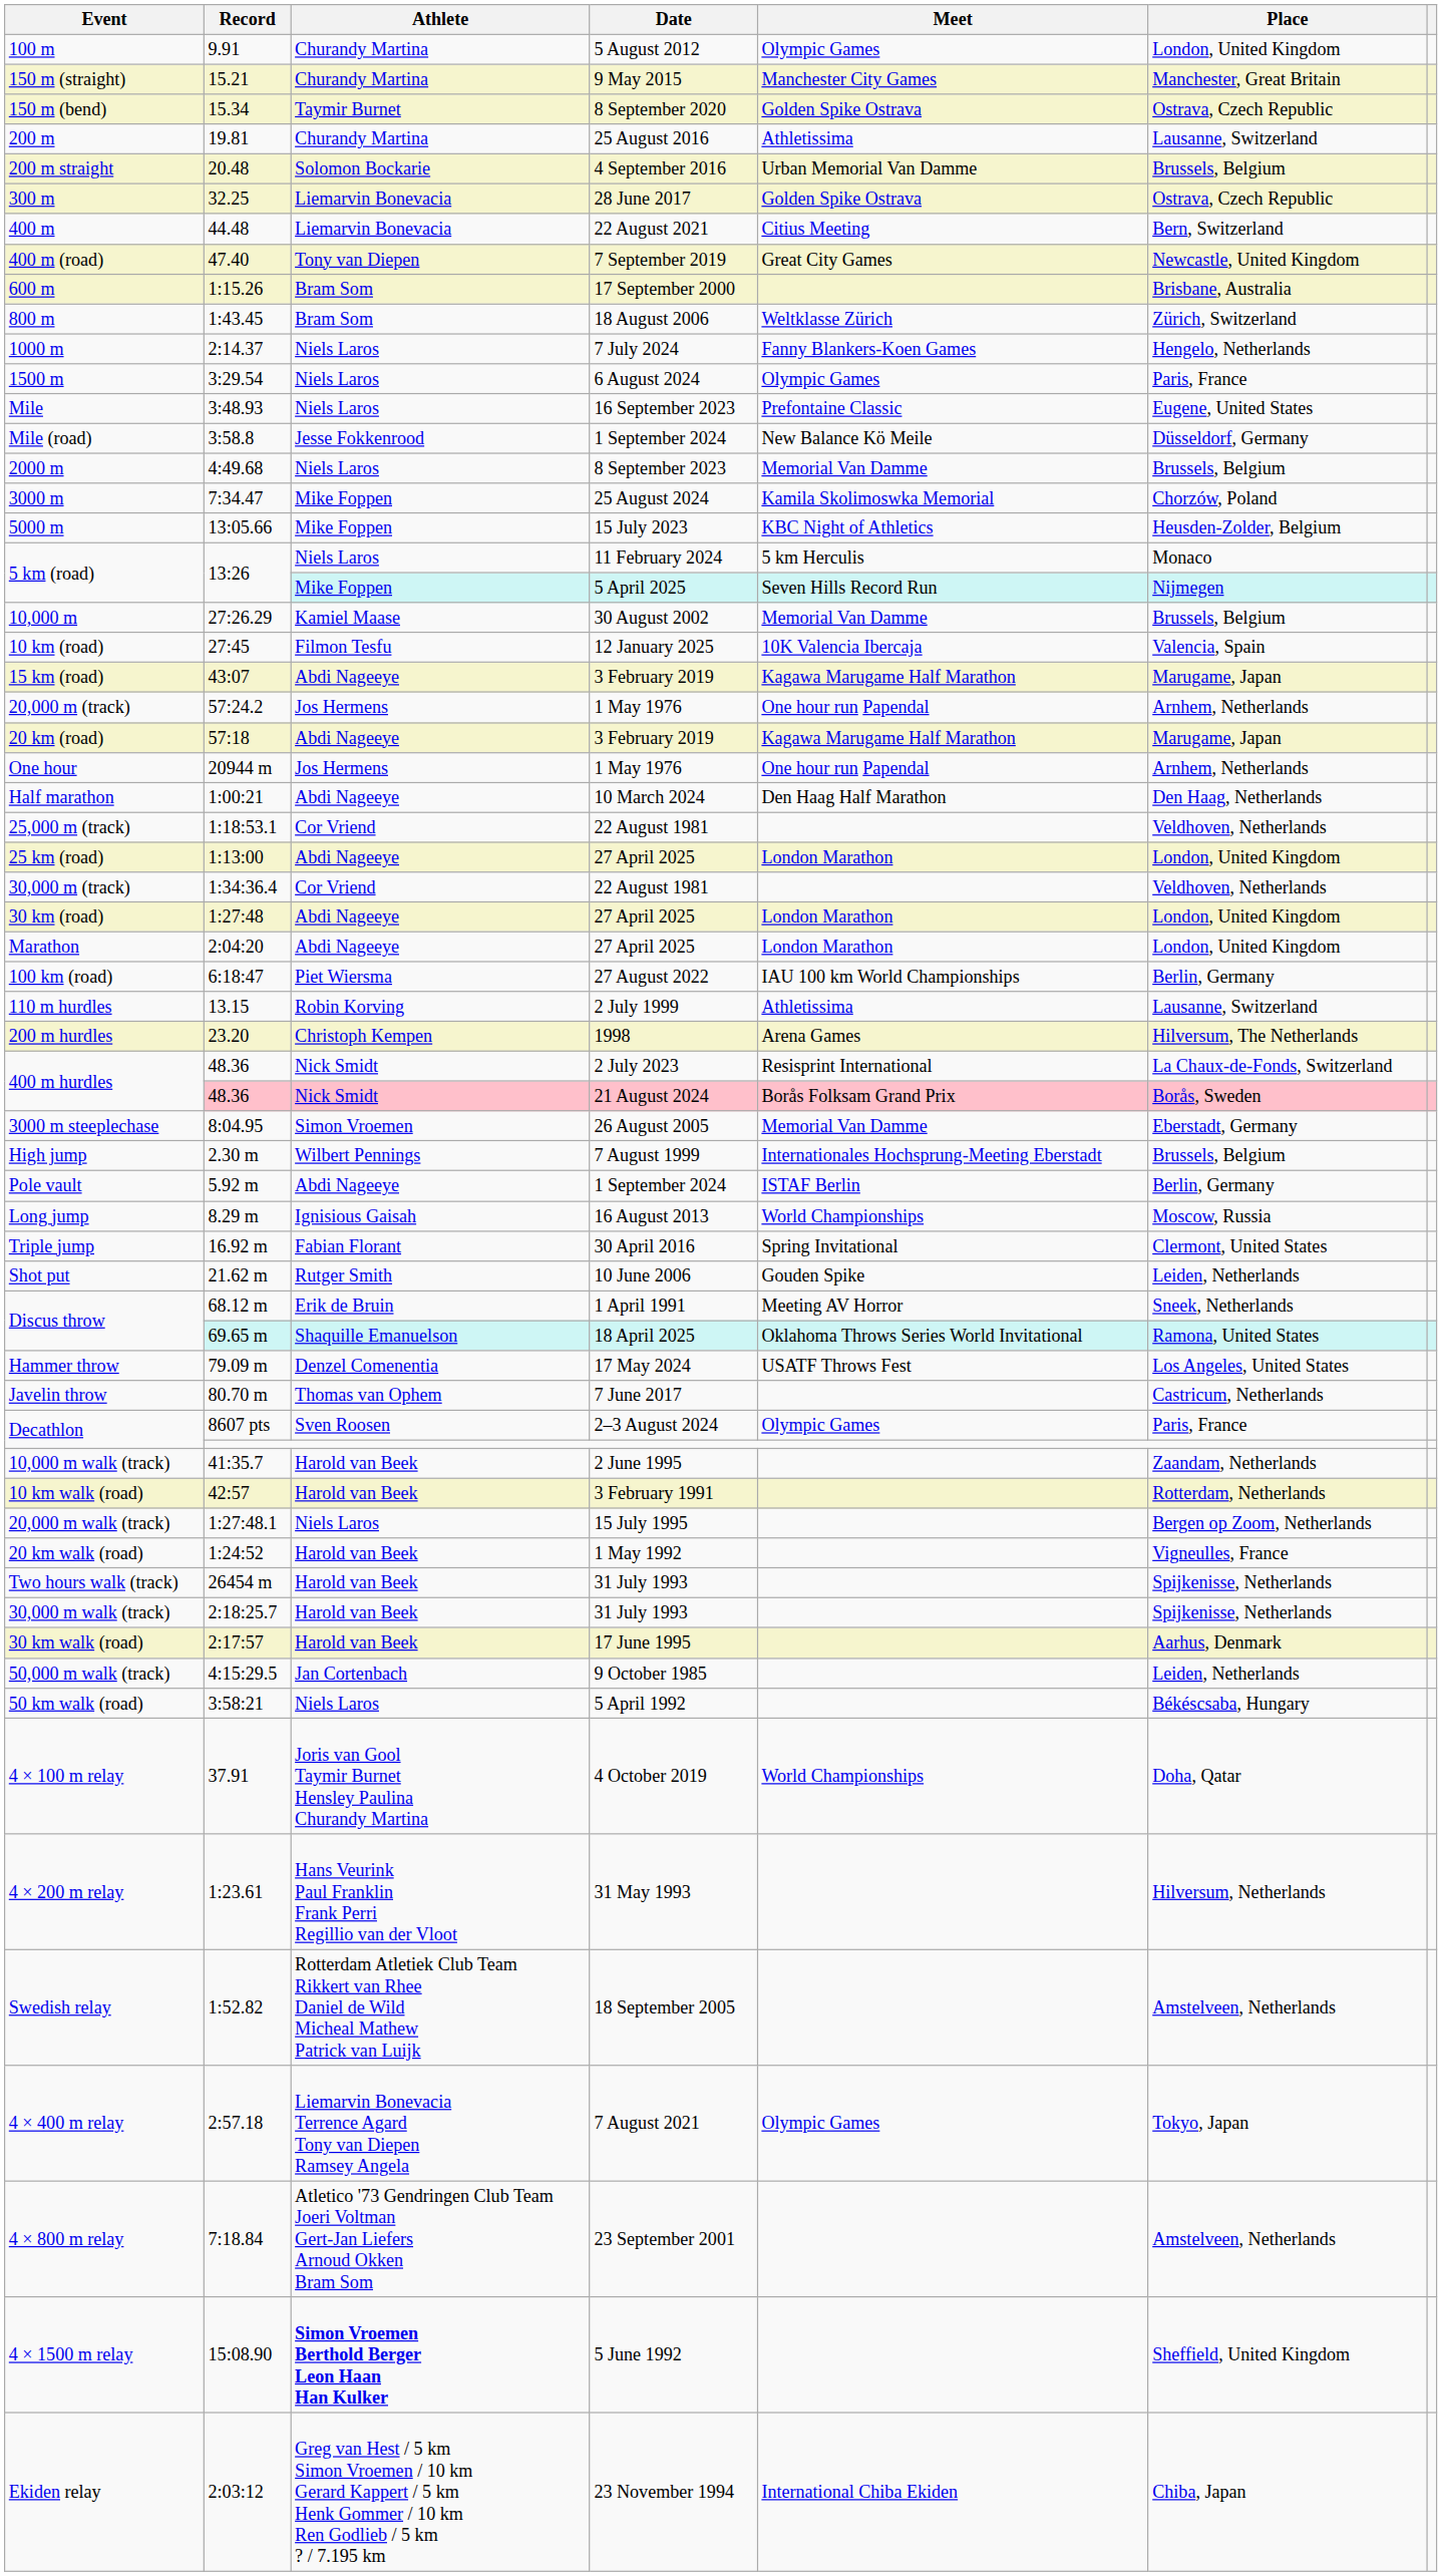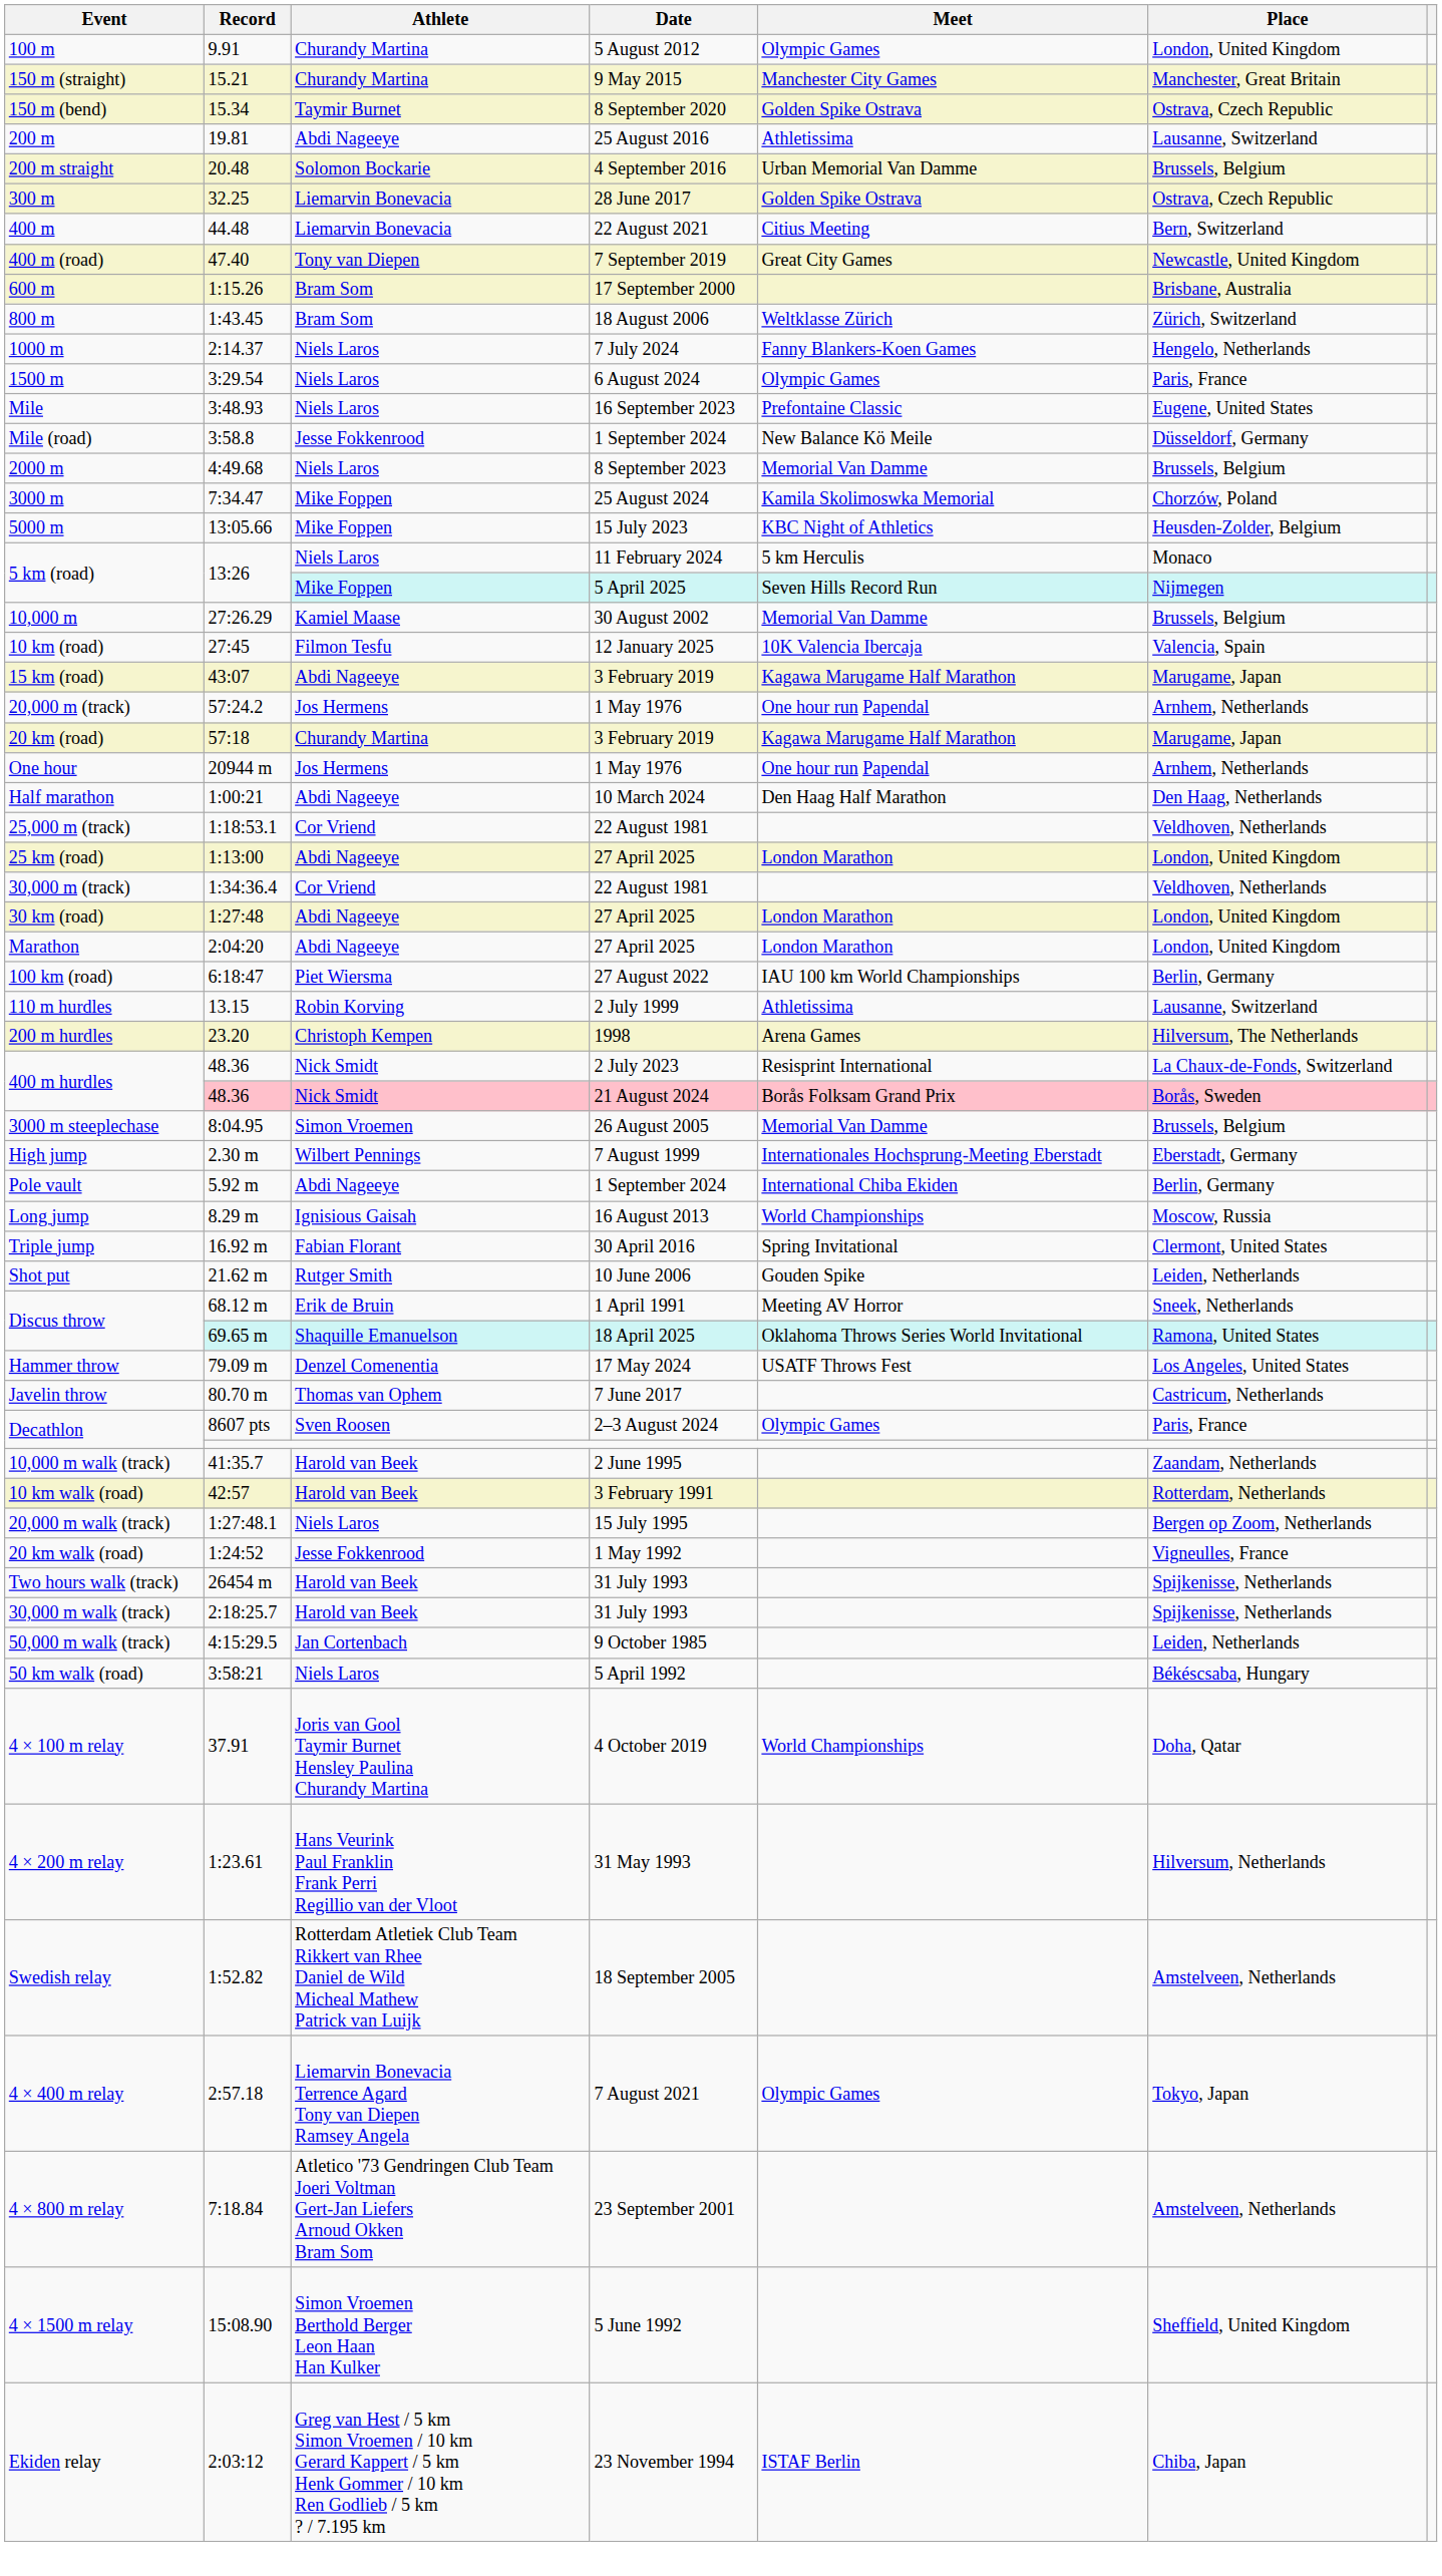200 m | Athlete: Churandy Martina -> Abdi Nageeye
20 km (road) | Athlete: Abdi Nageeye -> Churandy Martina
3000 m steeplechase | Place: Eberstadt, Germany -> Brussels, Belgium
High jump | Place: Brussels, Belgium -> Eberstadt, Germany
Pole vault | Meet: ISTAF Berlin -> International Chiba Ekiden
20 km walk (road) | Athlete: Harold van Beek -> Jesse Fokkenrood
- row: 30 km walk (road) | 2:17:57 | Harold van Beek | 17 June 1995 | Aarhus, Denmark
4 × 1500 m relay | Athlete: bold -> normal
Ekiden relay | Meet: International Chiba Ekiden -> ISTAF Berlin
